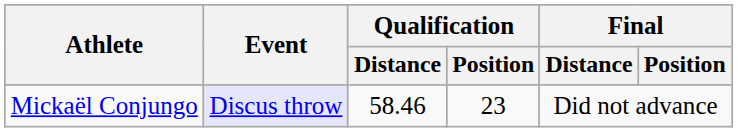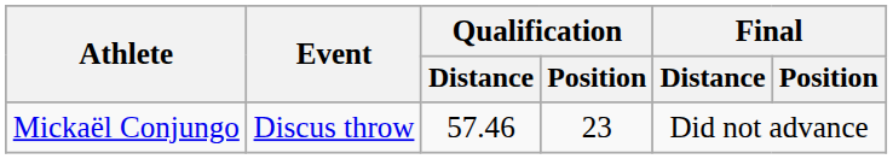Mickaël Conjungo | Event: lavender background -> no background
Mickaël Conjungo | Qualification / Distance: 58.46 -> 57.46
